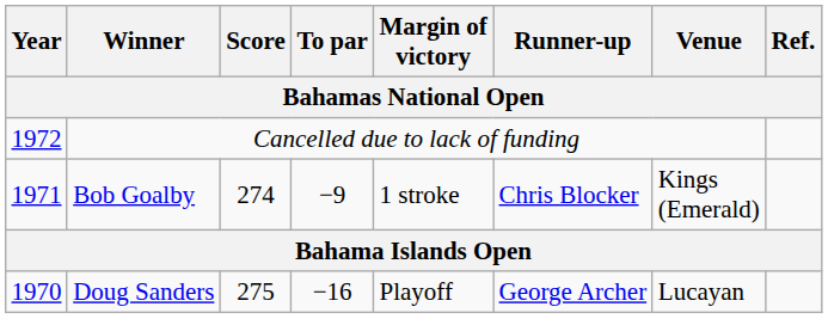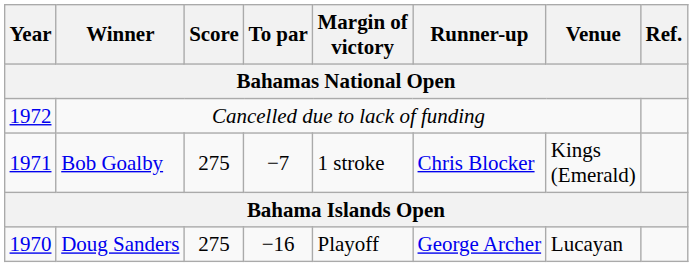Bob Goalby | Score: 274 -> 275
Bob Goalby | To par: −9 -> −7
